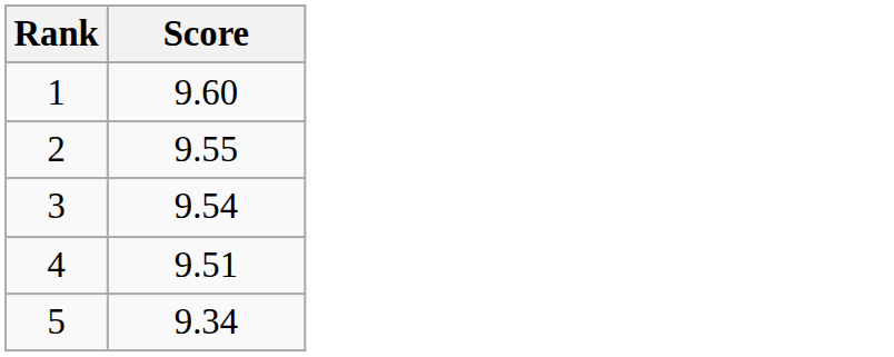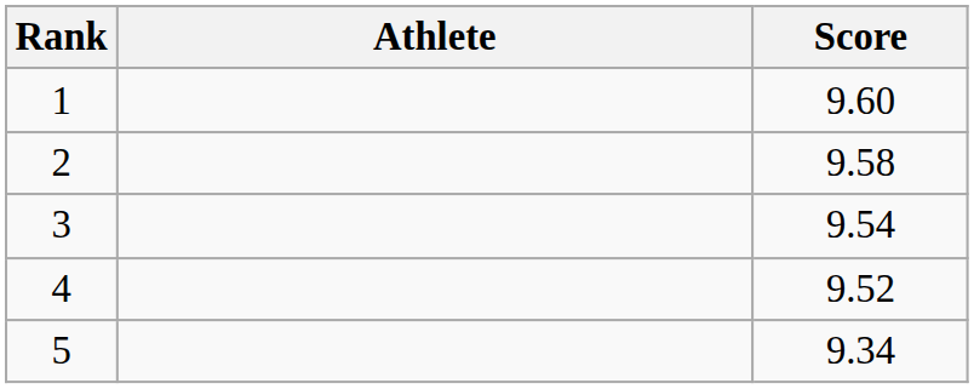+ column: Athlete
2 | Score: 9.55 -> 9.58
4 | Score: 9.51 -> 9.52
